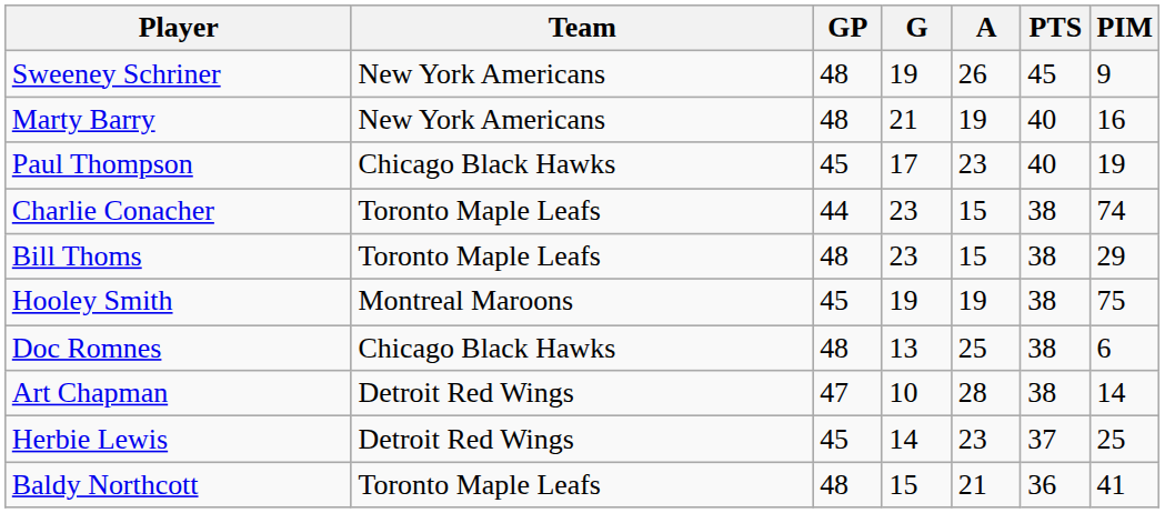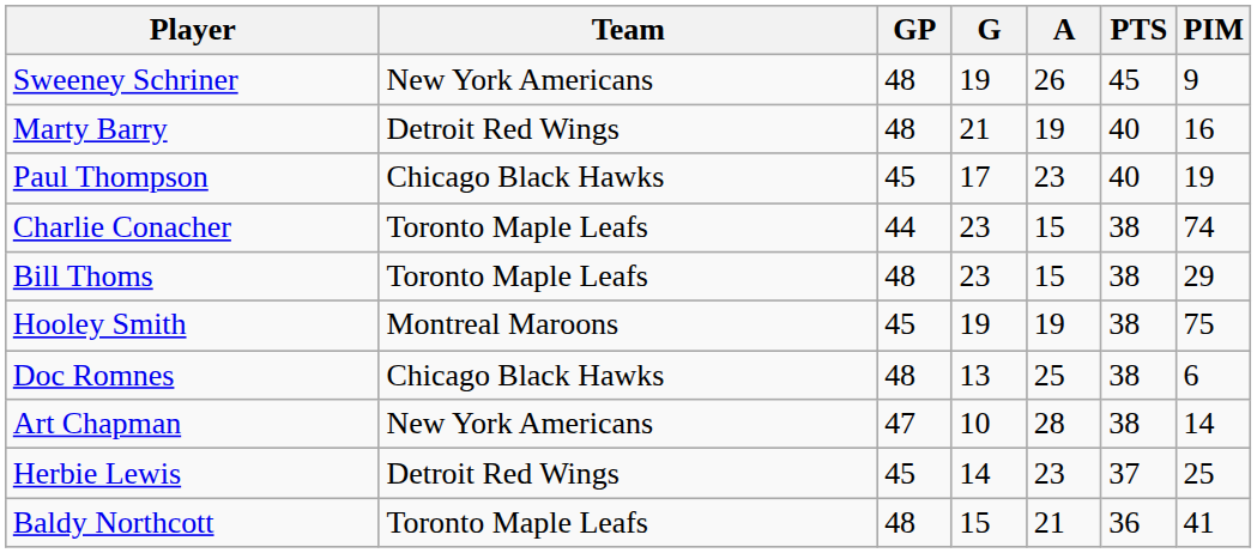Marty Barry | Team: New York Americans -> Detroit Red Wings
Art Chapman | Team: Detroit Red Wings -> New York Americans
